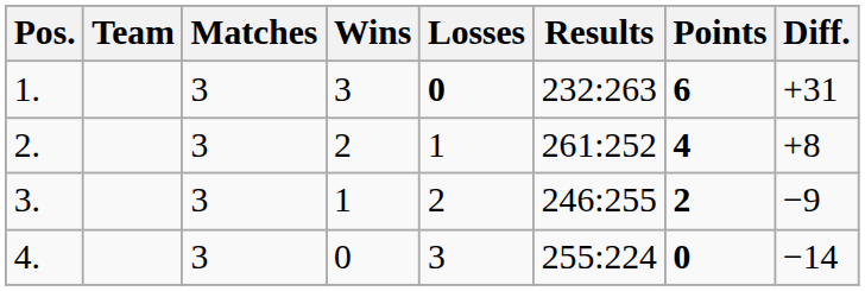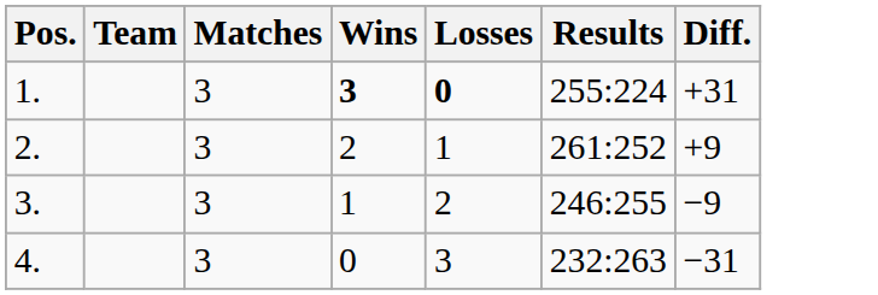- column: Points | 6 | 4 | 2 | 0
1. | Wins: normal -> bold
1. | Results: 232:263 -> 255:224
2. | Diff.: +8 -> +9
4. | Results: 255:224 -> 232:263
4. | Diff.: −14 -> −31
